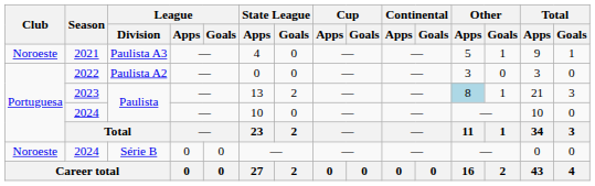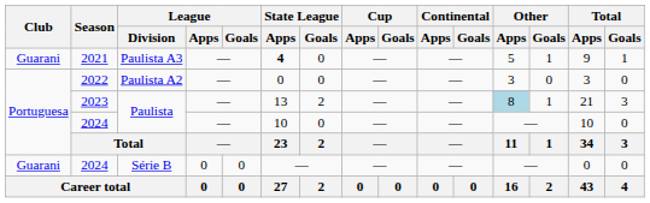2021 | Club: Noroeste -> Guarani
2021 | State League / Apps: normal -> bold
2024 / Série B | Club: Noroeste -> Guarani
